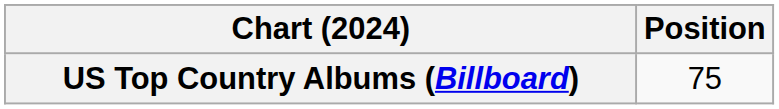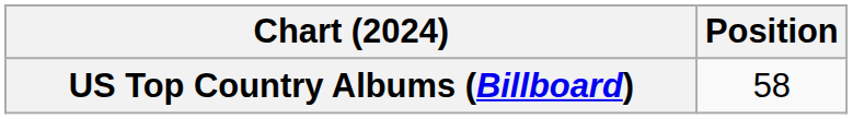US Top Country Albums (Billboard) | Position: 75 -> 58
